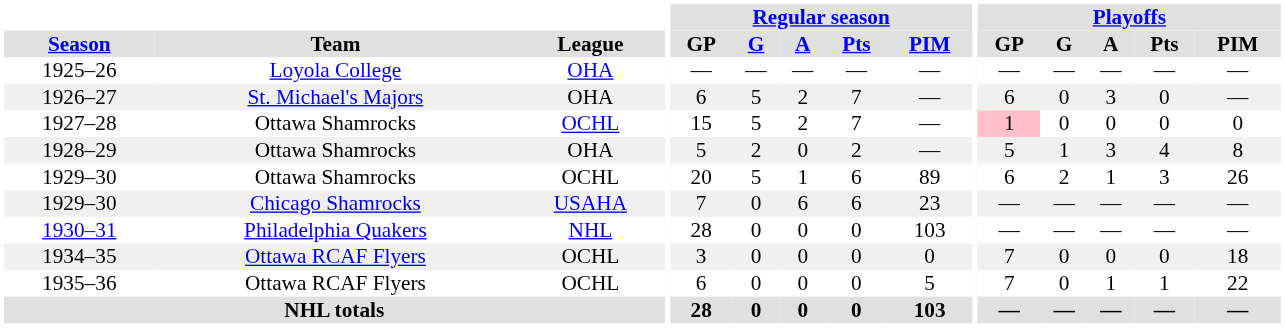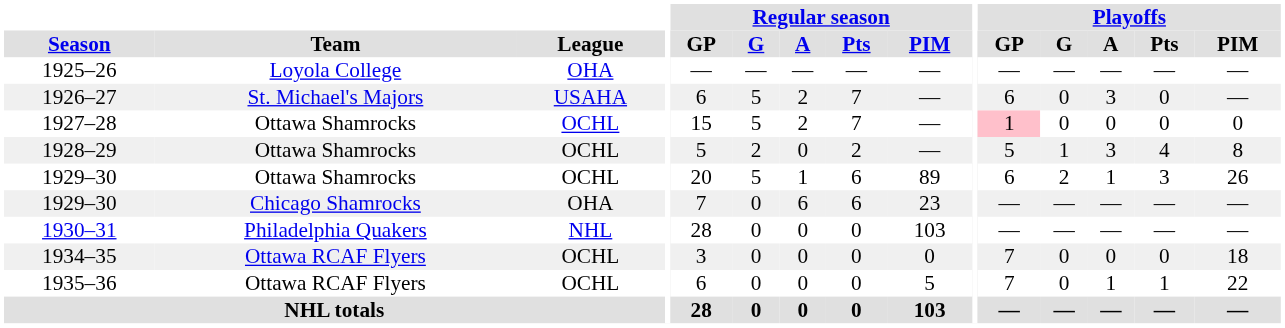1926–27 | League: OHA -> USAHA
1928–29 | League: OHA -> OCHL
1929–30 / Chicago Shamrocks | League: USAHA -> OHA
